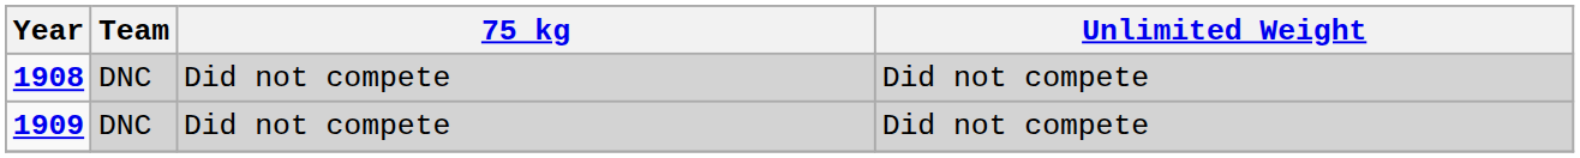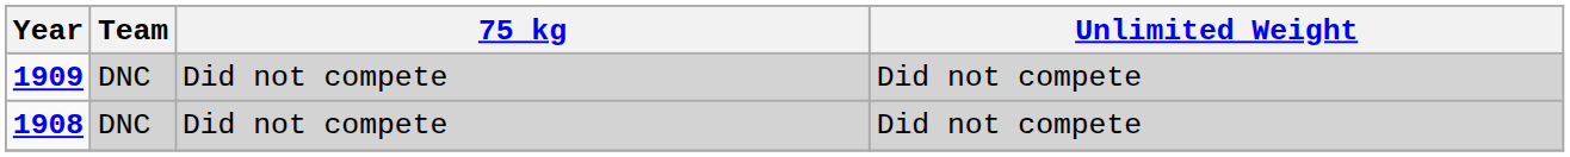rows swapped: 1908 <-> 1909
